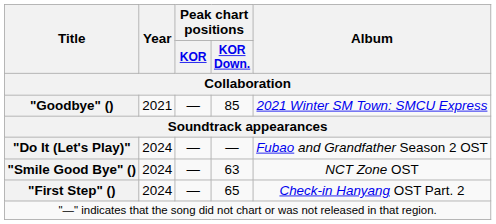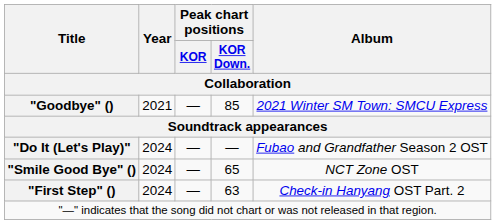"Smile Good Bye" () | Peak chart positions / KOR Down. / Collaboration: 63 -> 65
"First Step" () | Peak chart positions / KOR Down. / Collaboration: 65 -> 63
